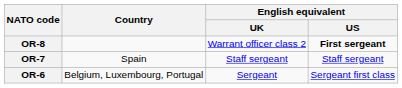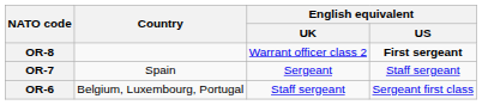OR-7 | English equivalent / UK: Staff sergeant -> Sergeant
OR-6 | English equivalent / UK: Sergeant -> Staff sergeant
